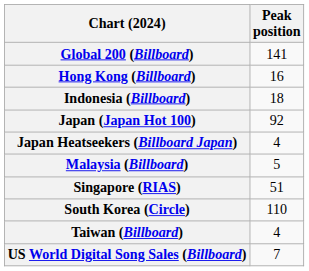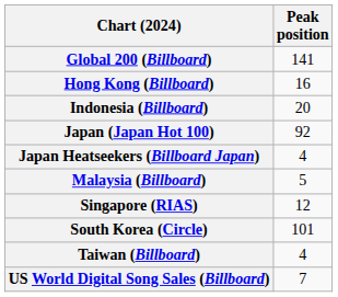Indonesia (Billboard) | Peak position: 18 -> 20
Singapore (RIAS) | Peak position: 51 -> 12
South Korea (Circle) | Peak position: 110 -> 101
